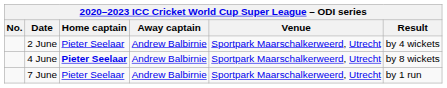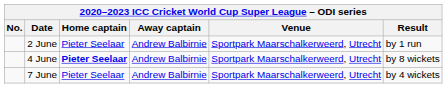2 June | Result: by 4 wickets -> by 1 run
7 June | Result: by 1 run -> by 4 wickets
